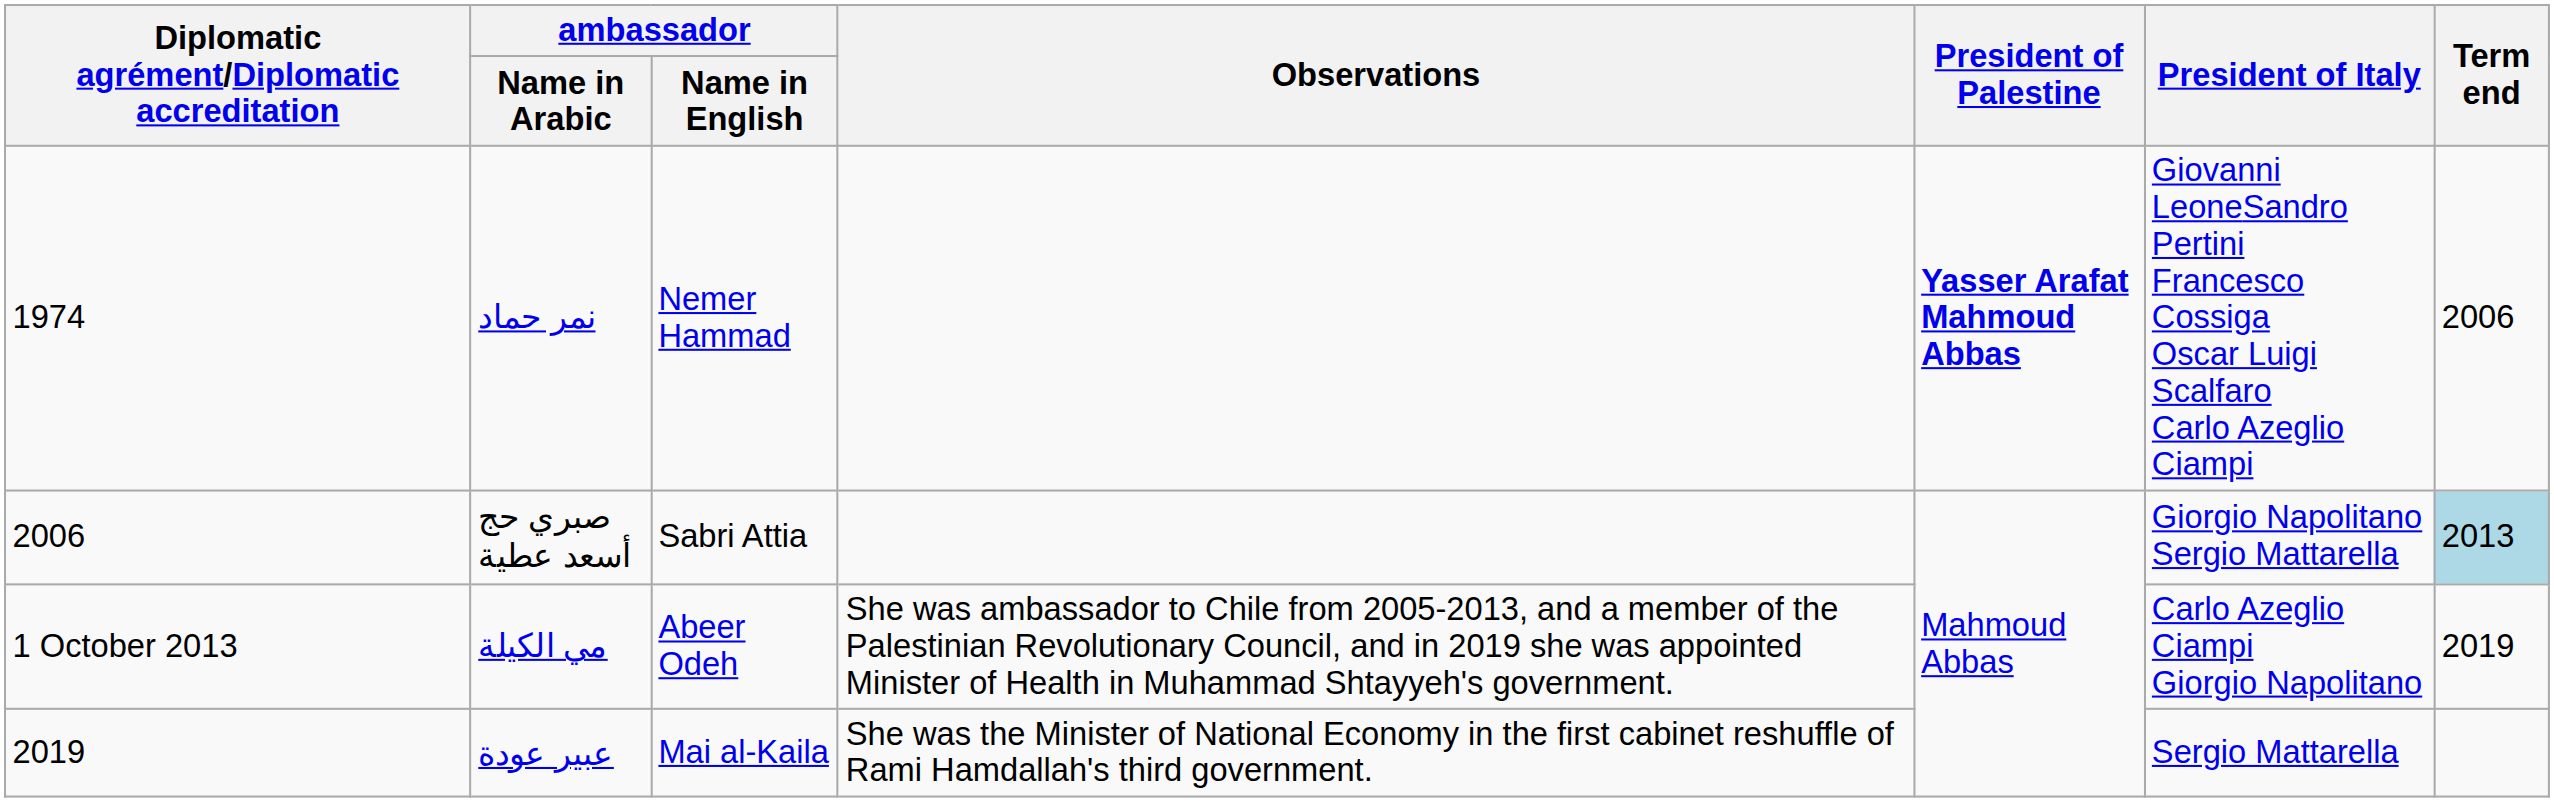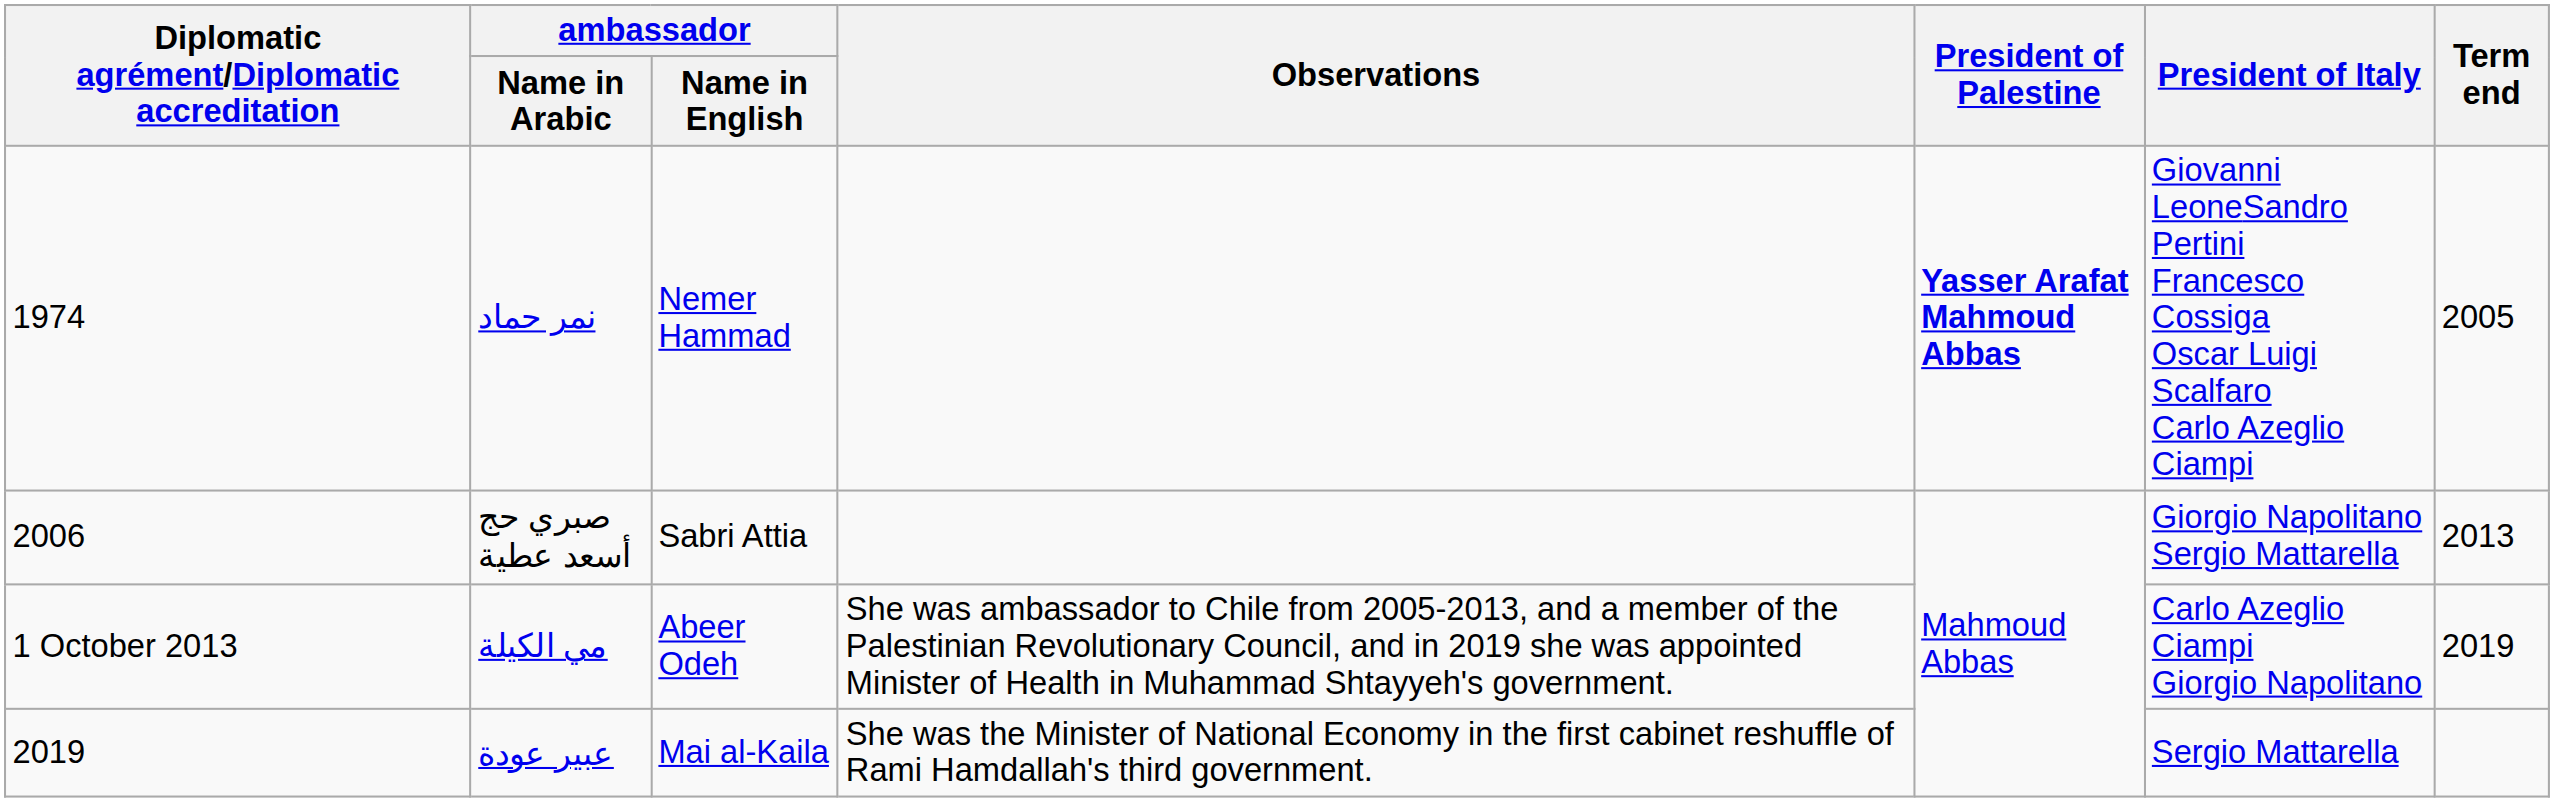نمر حماد | Term end: 2006 -> 2005
صبري حج أسعد عطية | Term end: lightblue background -> no background
